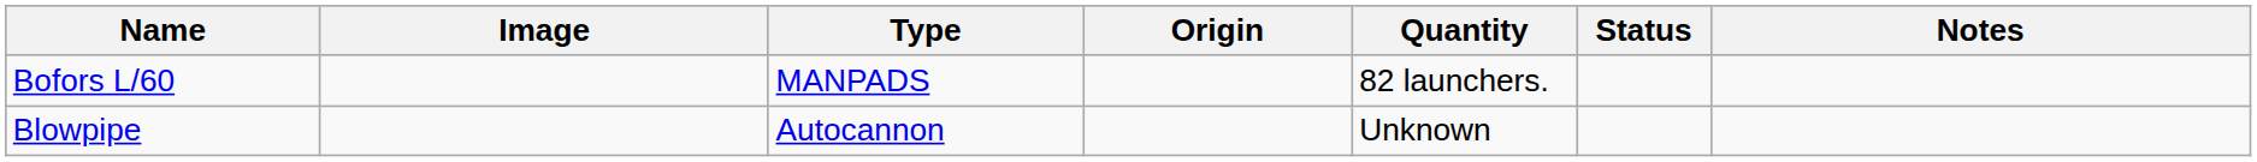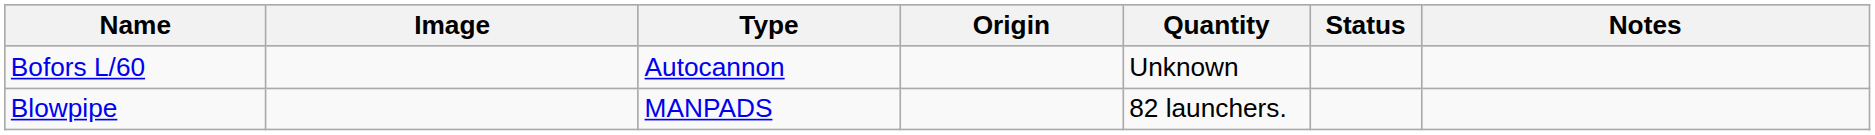Bofors L/60 | Type: MANPADS -> Autocannon
Bofors L/60 | Quantity: 82 launchers. -> Unknown
Blowpipe | Type: Autocannon -> MANPADS
Blowpipe | Quantity: Unknown -> 82 launchers.
